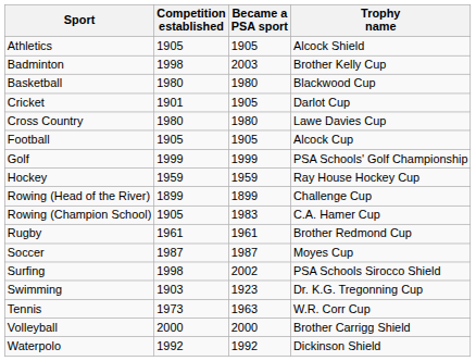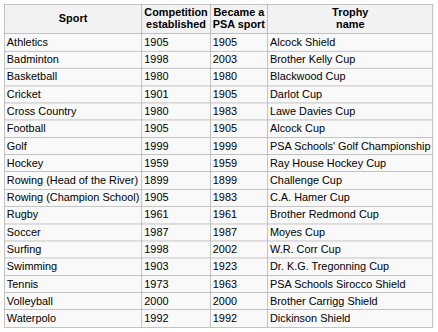Cross Country | Became a PSA sport: 1980 -> 1983
Surfing | Trophy name: PSA Schools Sirocco Shield -> W.R. Corr Cup
Tennis | Trophy name: W.R. Corr Cup -> PSA Schools Sirocco Shield
